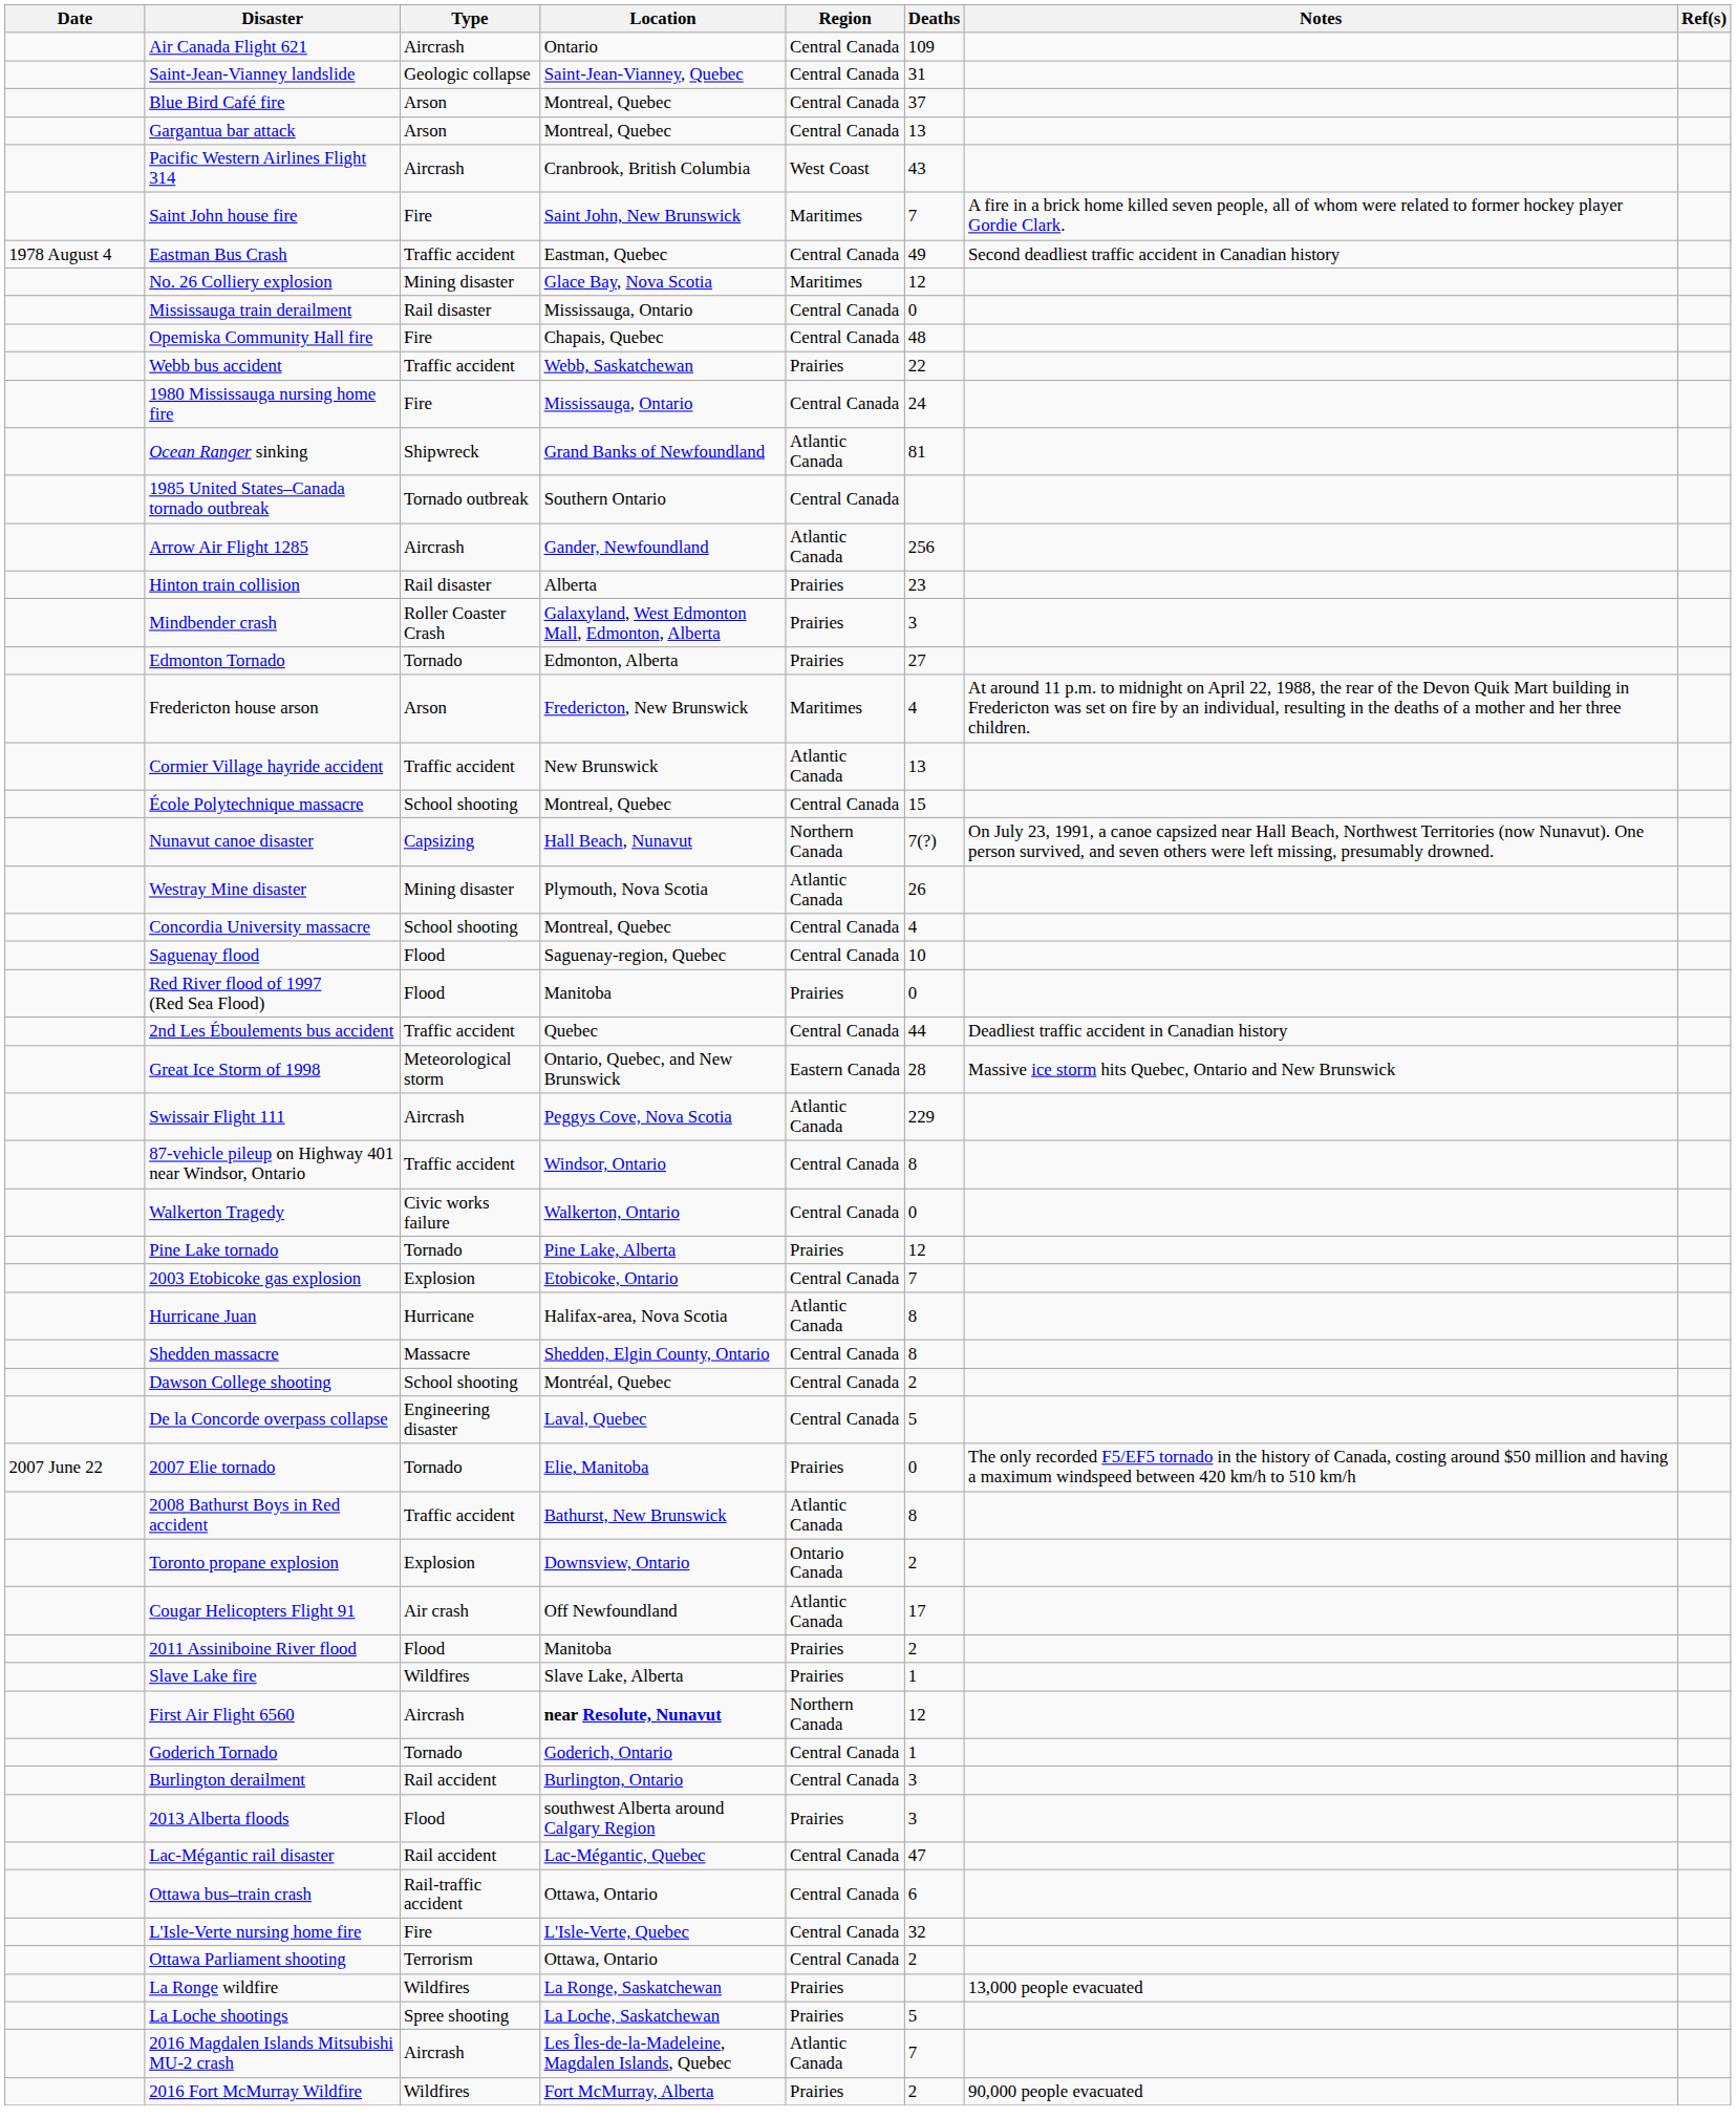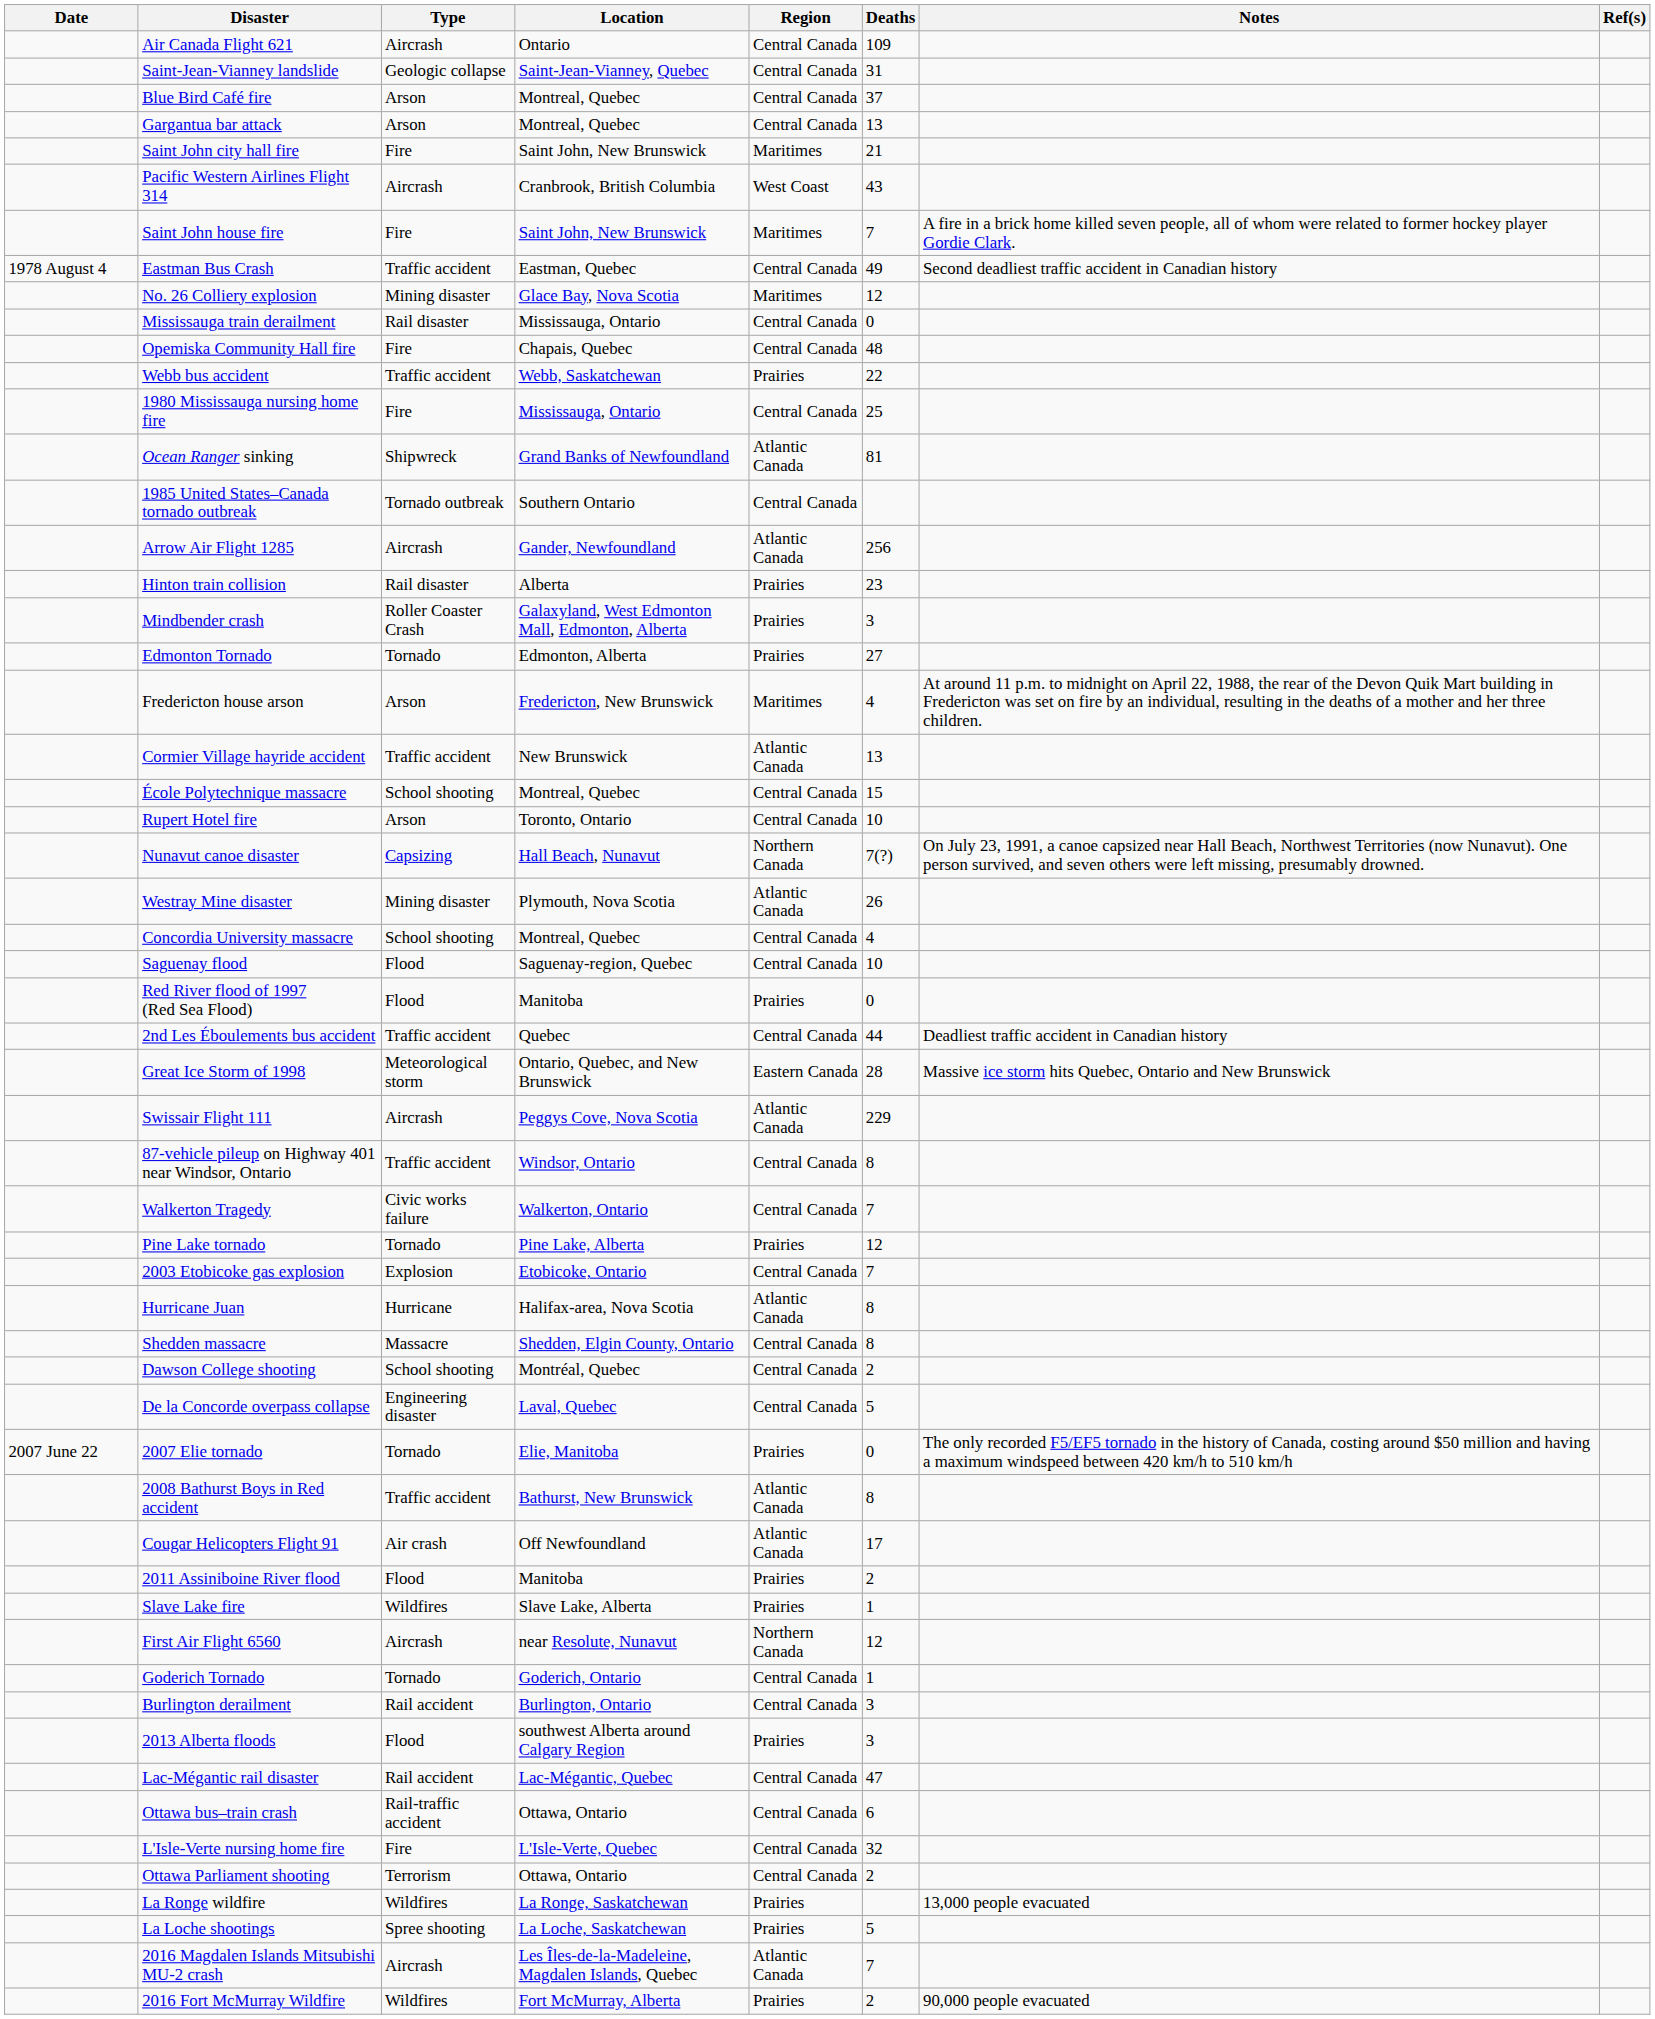+ row: Saint John city hall fire | Fire | Saint John, New Brunswick | Maritimes | 21
1980 Mississauga nursing home fire | Deaths: 24 -> 25
+ row: Rupert Hotel fire | Arson | Toronto, Ontario | Central Canada | 10
Walkerton Tragedy | Deaths: 0 -> 7
- row: Toronto propane explosion | Explosion | Downsview, Ontario | Ontario Canada | 2
First Air Flight 6560 | Location: bold -> normal
